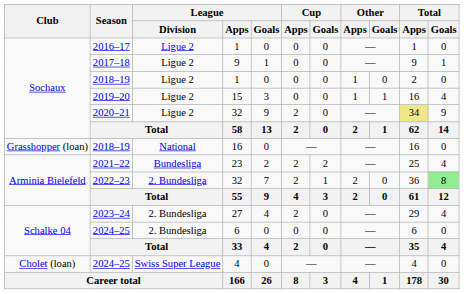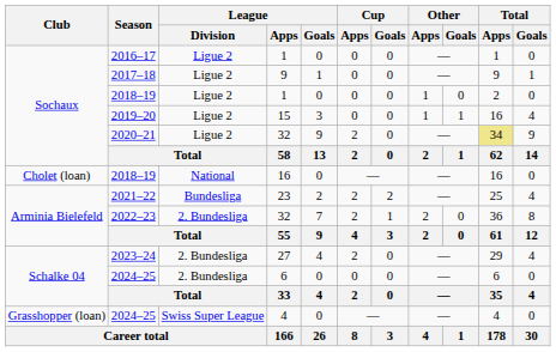2018–19 / 16 | Club: Grasshopper (loan) -> Cholet (loan)
2022–23 | Total / Goals: lightgreen background -> no background
2024–25 / 4 | Club: Cholet (loan) -> Grasshopper (loan)
